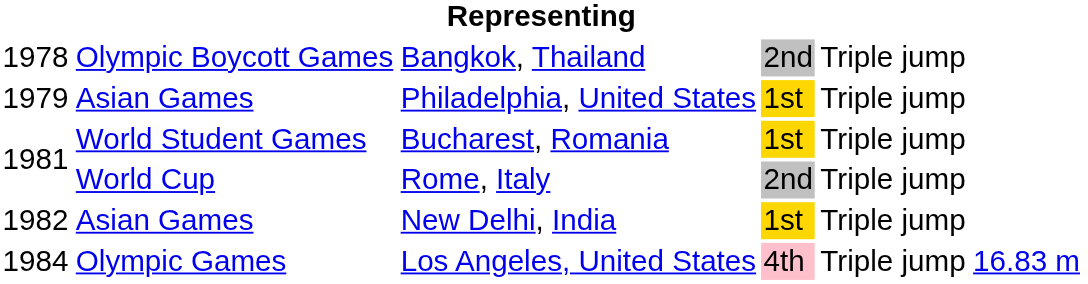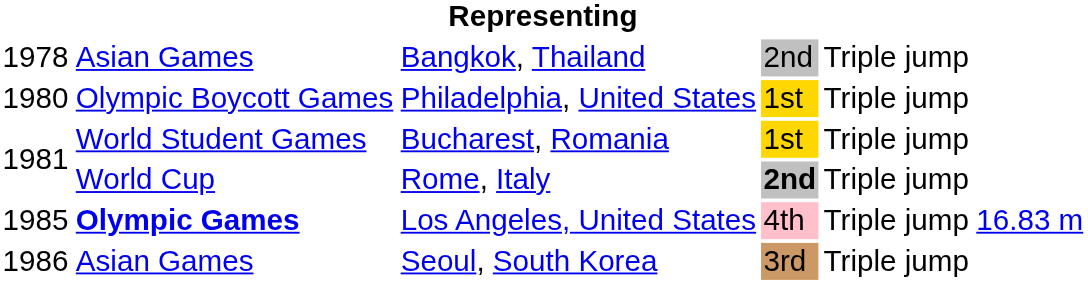Bangkok, Thailand | column 2: Olympic Boycott Games -> Asian Games
Philadelphia, United States | column 1: 1979 -> 1980
Philadelphia, United States | column 2: Asian Games -> Olympic Boycott Games
Rome, Italy | column 4: normal -> bold
- row: 1982 | Asian Games | New Delhi, India | 1st | Triple jump
Los Angeles, United States | column 1: 1984 -> 1985
Los Angeles, United States | column 2: normal -> bold
+ row: 1986 | Asian Games | Seoul, South Korea | 3rd | Triple jump
